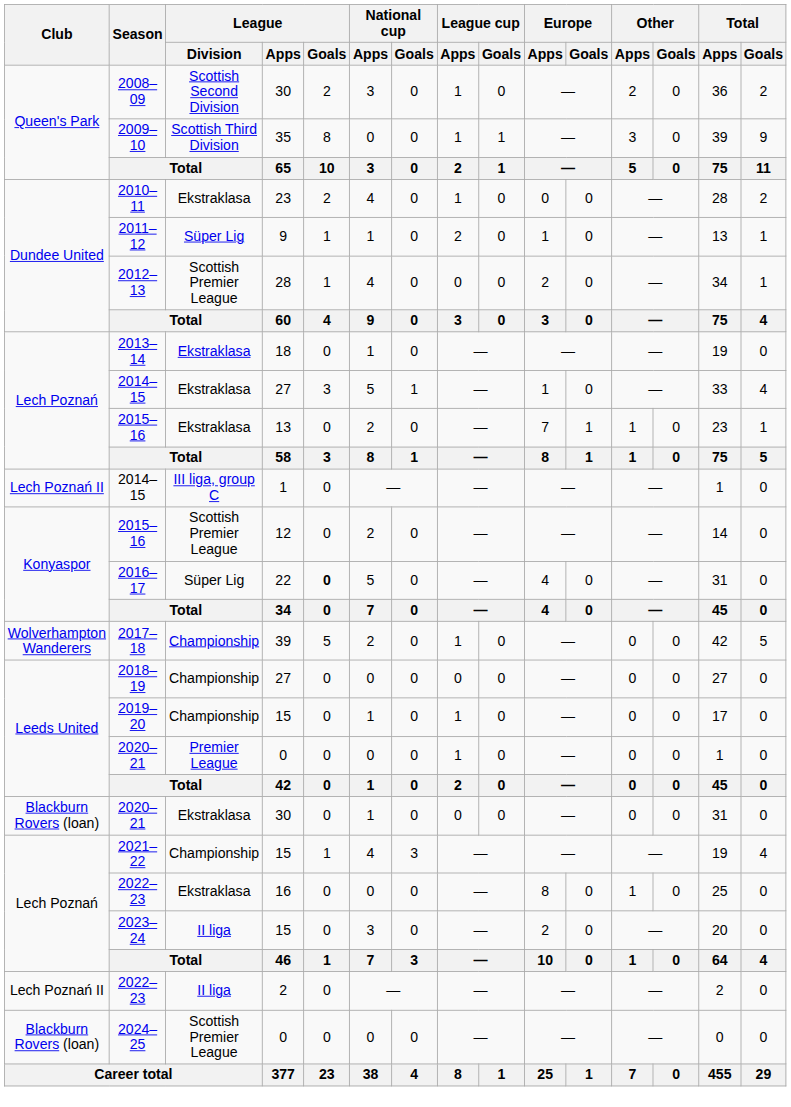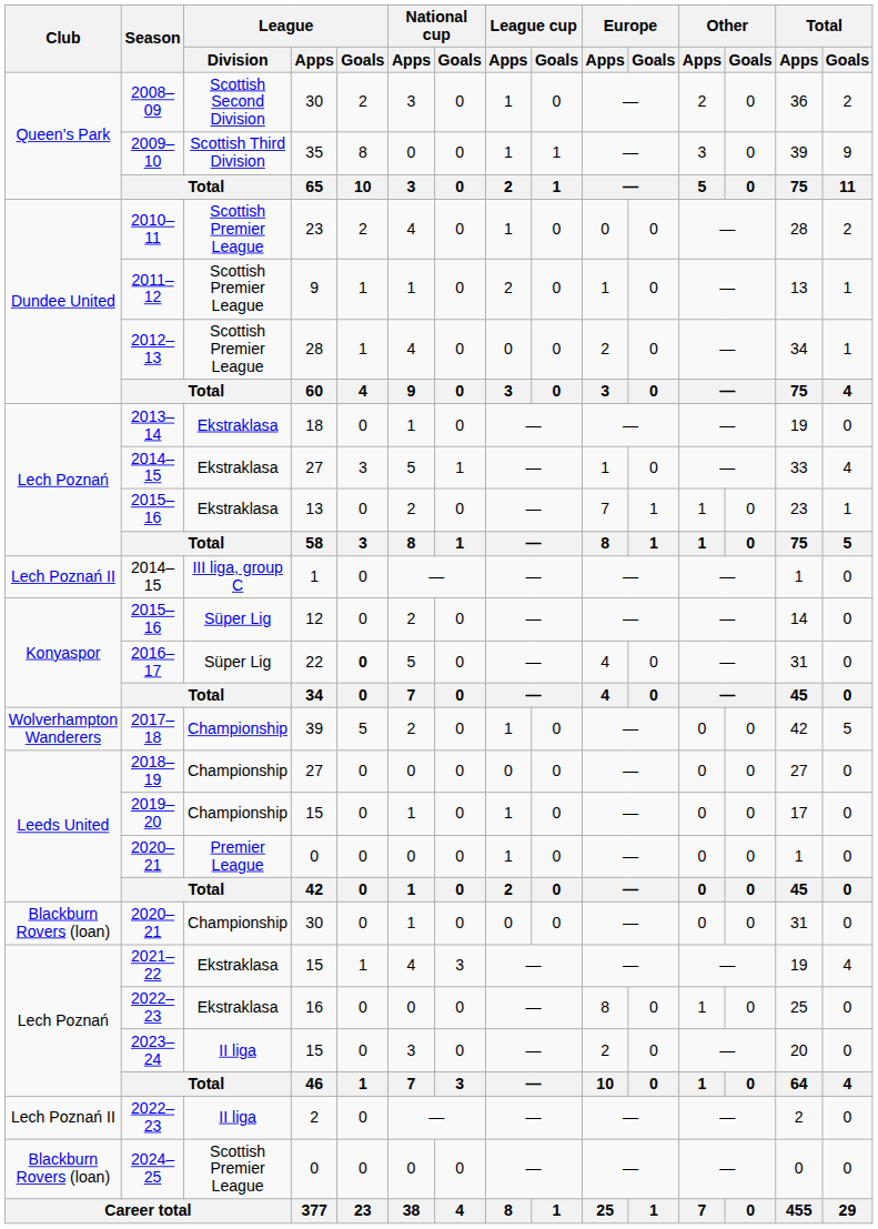2010–11 | League / Division: Ekstraklasa -> Scottish Premier League
2011–12 | League / Division: Süper Lig -> Scottish Premier League
2015–16 / 12 | League / Division: Scottish Premier League -> Süper Lig
2020–21 / 30 | League / Division: Ekstraklasa -> Championship
2021–22 | League / Division: Championship -> Ekstraklasa
